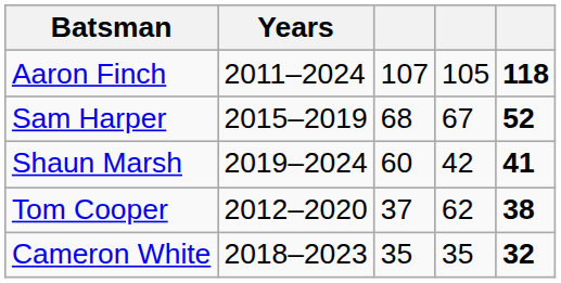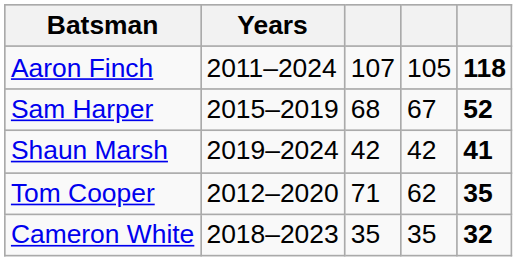Shaun Marsh | column 3: 60 -> 42
Tom Cooper | column 3: 37 -> 71
Tom Cooper | column 5: 38 -> 35
